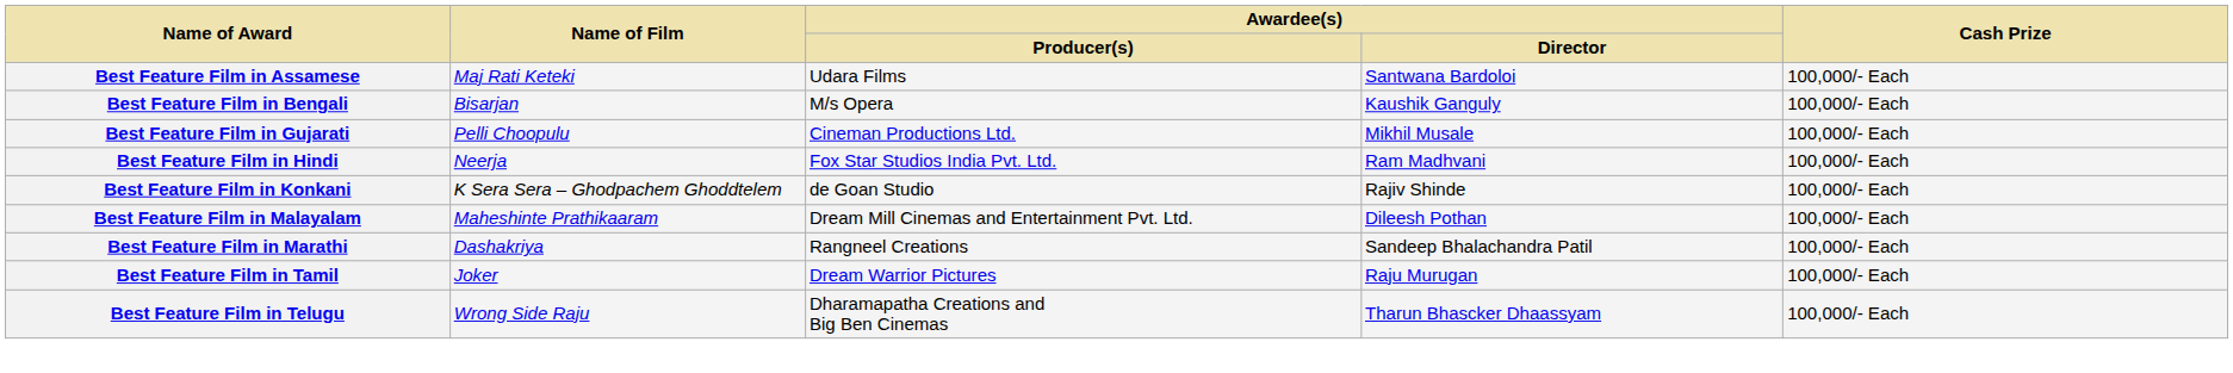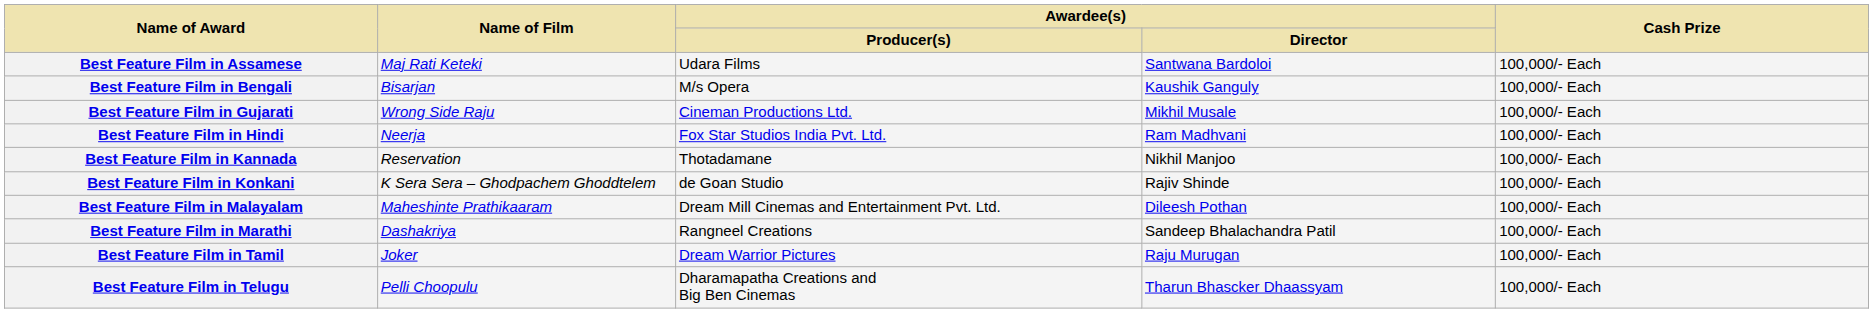Best Feature Film in Gujarati | Name of Film: Pelli Choopulu -> Wrong Side Raju
+ row: Best Feature Film in Kannada | Reservation | Thotadamane | Nikhil Manjoo | 100,000/- Each
Best Feature Film in Telugu | Name of Film: Wrong Side Raju -> Pelli Choopulu
